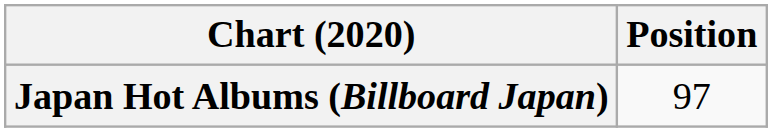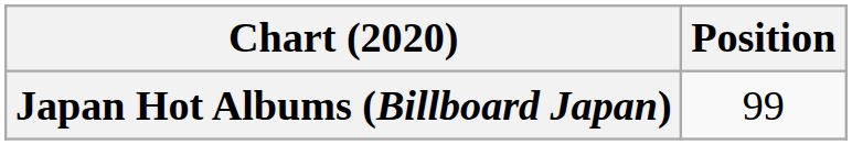Japan Hot Albums (Billboard Japan) | Position: 97 -> 99
